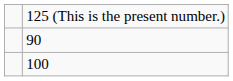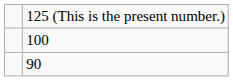rows swapped: 100 <-> 90
